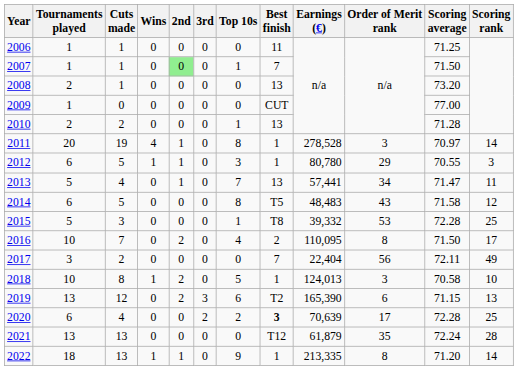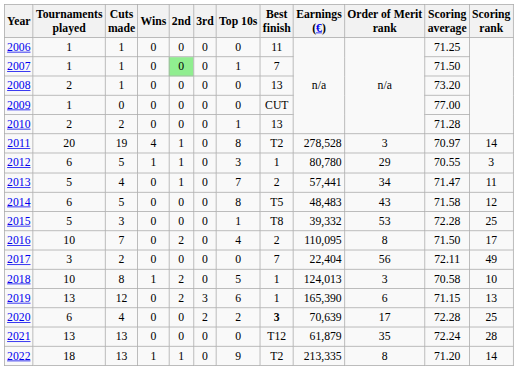2011 | Best finish: 1 -> T2
2013 | Best finish: 13 -> 2
2019 | Best finish: T2 -> 1
2022 | Best finish: 1 -> T2
